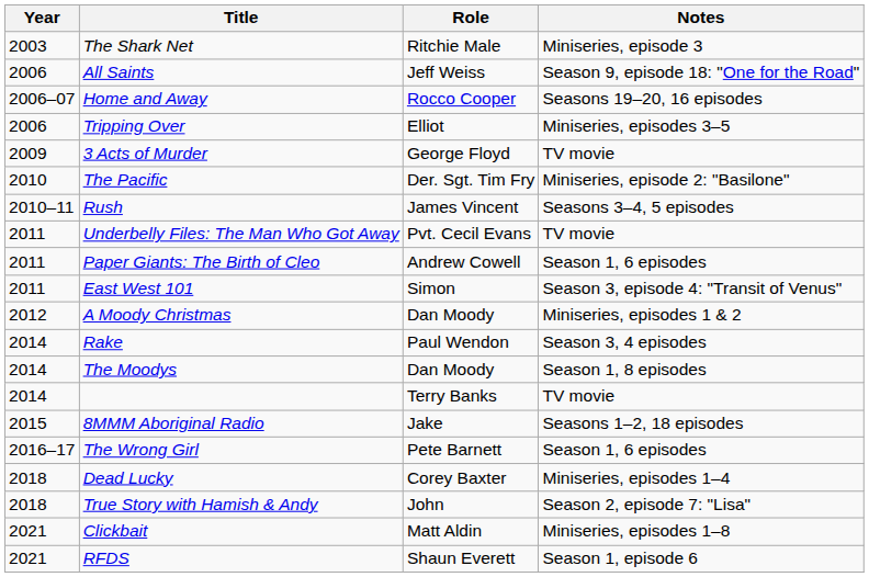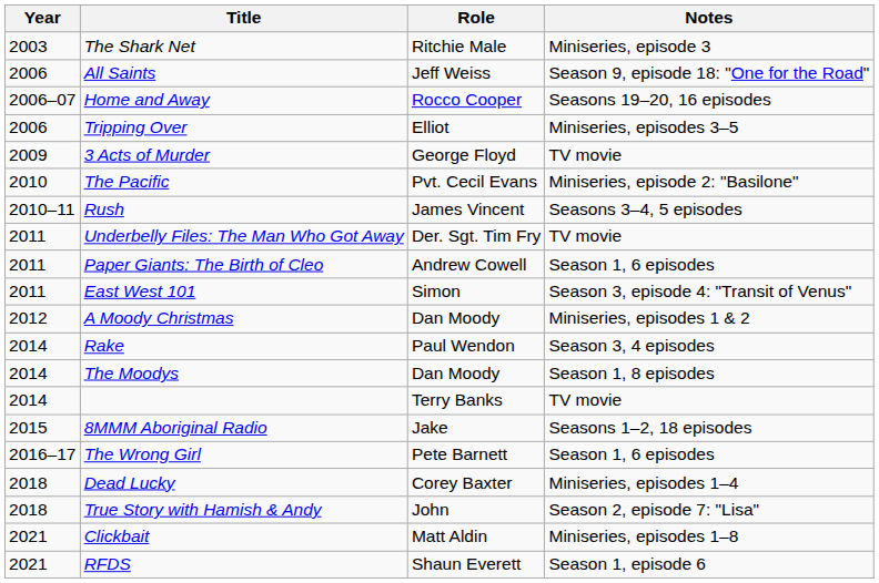The Pacific | Role: Der. Sgt. Tim Fry -> Pvt. Cecil Evans
Underbelly Files: The Man Who Got Away | Role: Pvt. Cecil Evans -> Der. Sgt. Tim Fry
